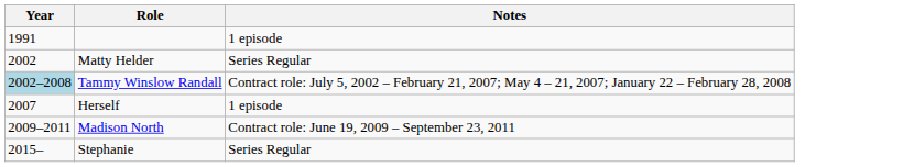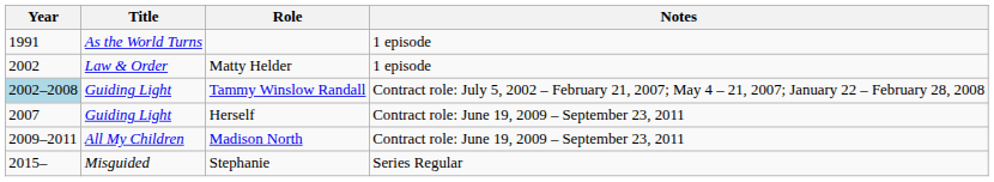+ column: Title | As the World Turns | Law & Order | Guiding Light | Guiding Light | All My Children | Misguided
Matty Helder | Notes: Series Regular -> 1 episode
Herself | Notes: 1 episode -> Contract role: June 19, 2009 – September 23, 2011
